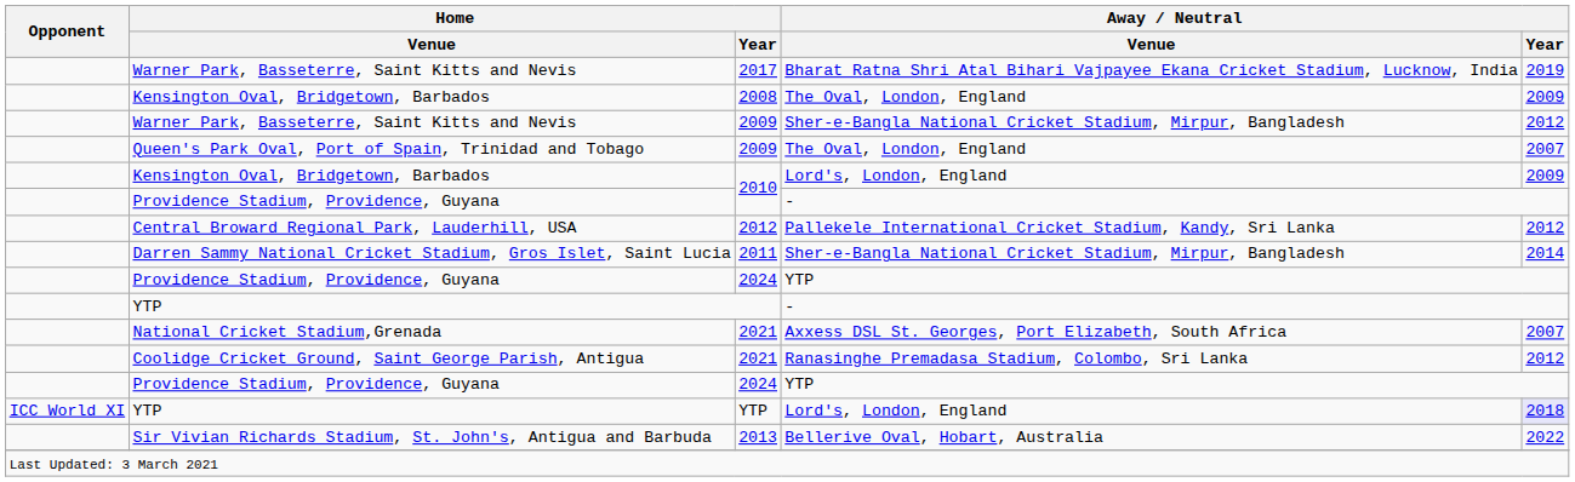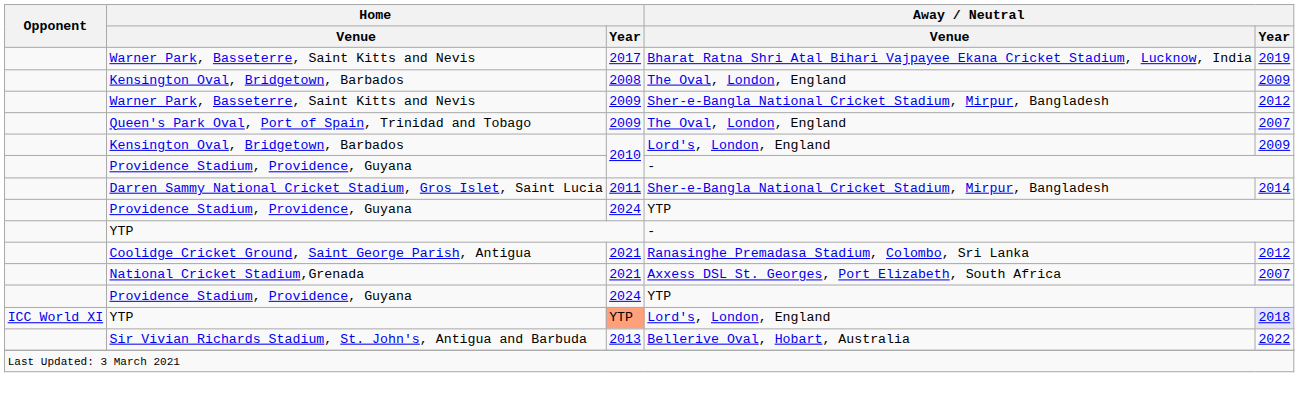- row: Central Broward Regional Park, Lauderhill, USA | 2012 | Pallekele International Cricket Stadium, Kandy, Sri Lanka | 2012
rows swapped: National Cricket Stadium,Grenada <-> Coolidge Cricket Ground, Saint George Parish, Antigua
YTP / Lord's, London, England | Home / Year: no background -> lightsalmon background
